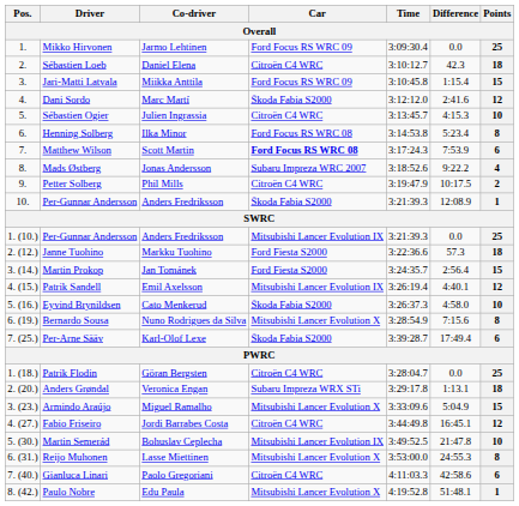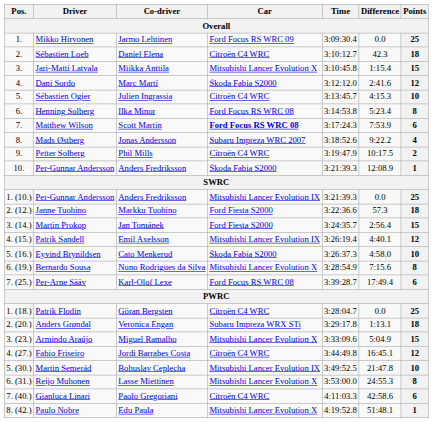Jari-Matti Latvala | Car: Ford Focus RS WRC 09 -> Mitsubishi Lancer Evolution X
Per-Arne Sääv | Car: Škoda Fabia S2000 -> Ford Focus RS WRC 08
